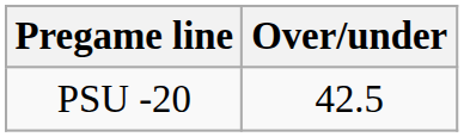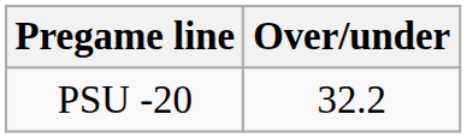PSU -20 | Over/under: 42.5 -> 32.2
